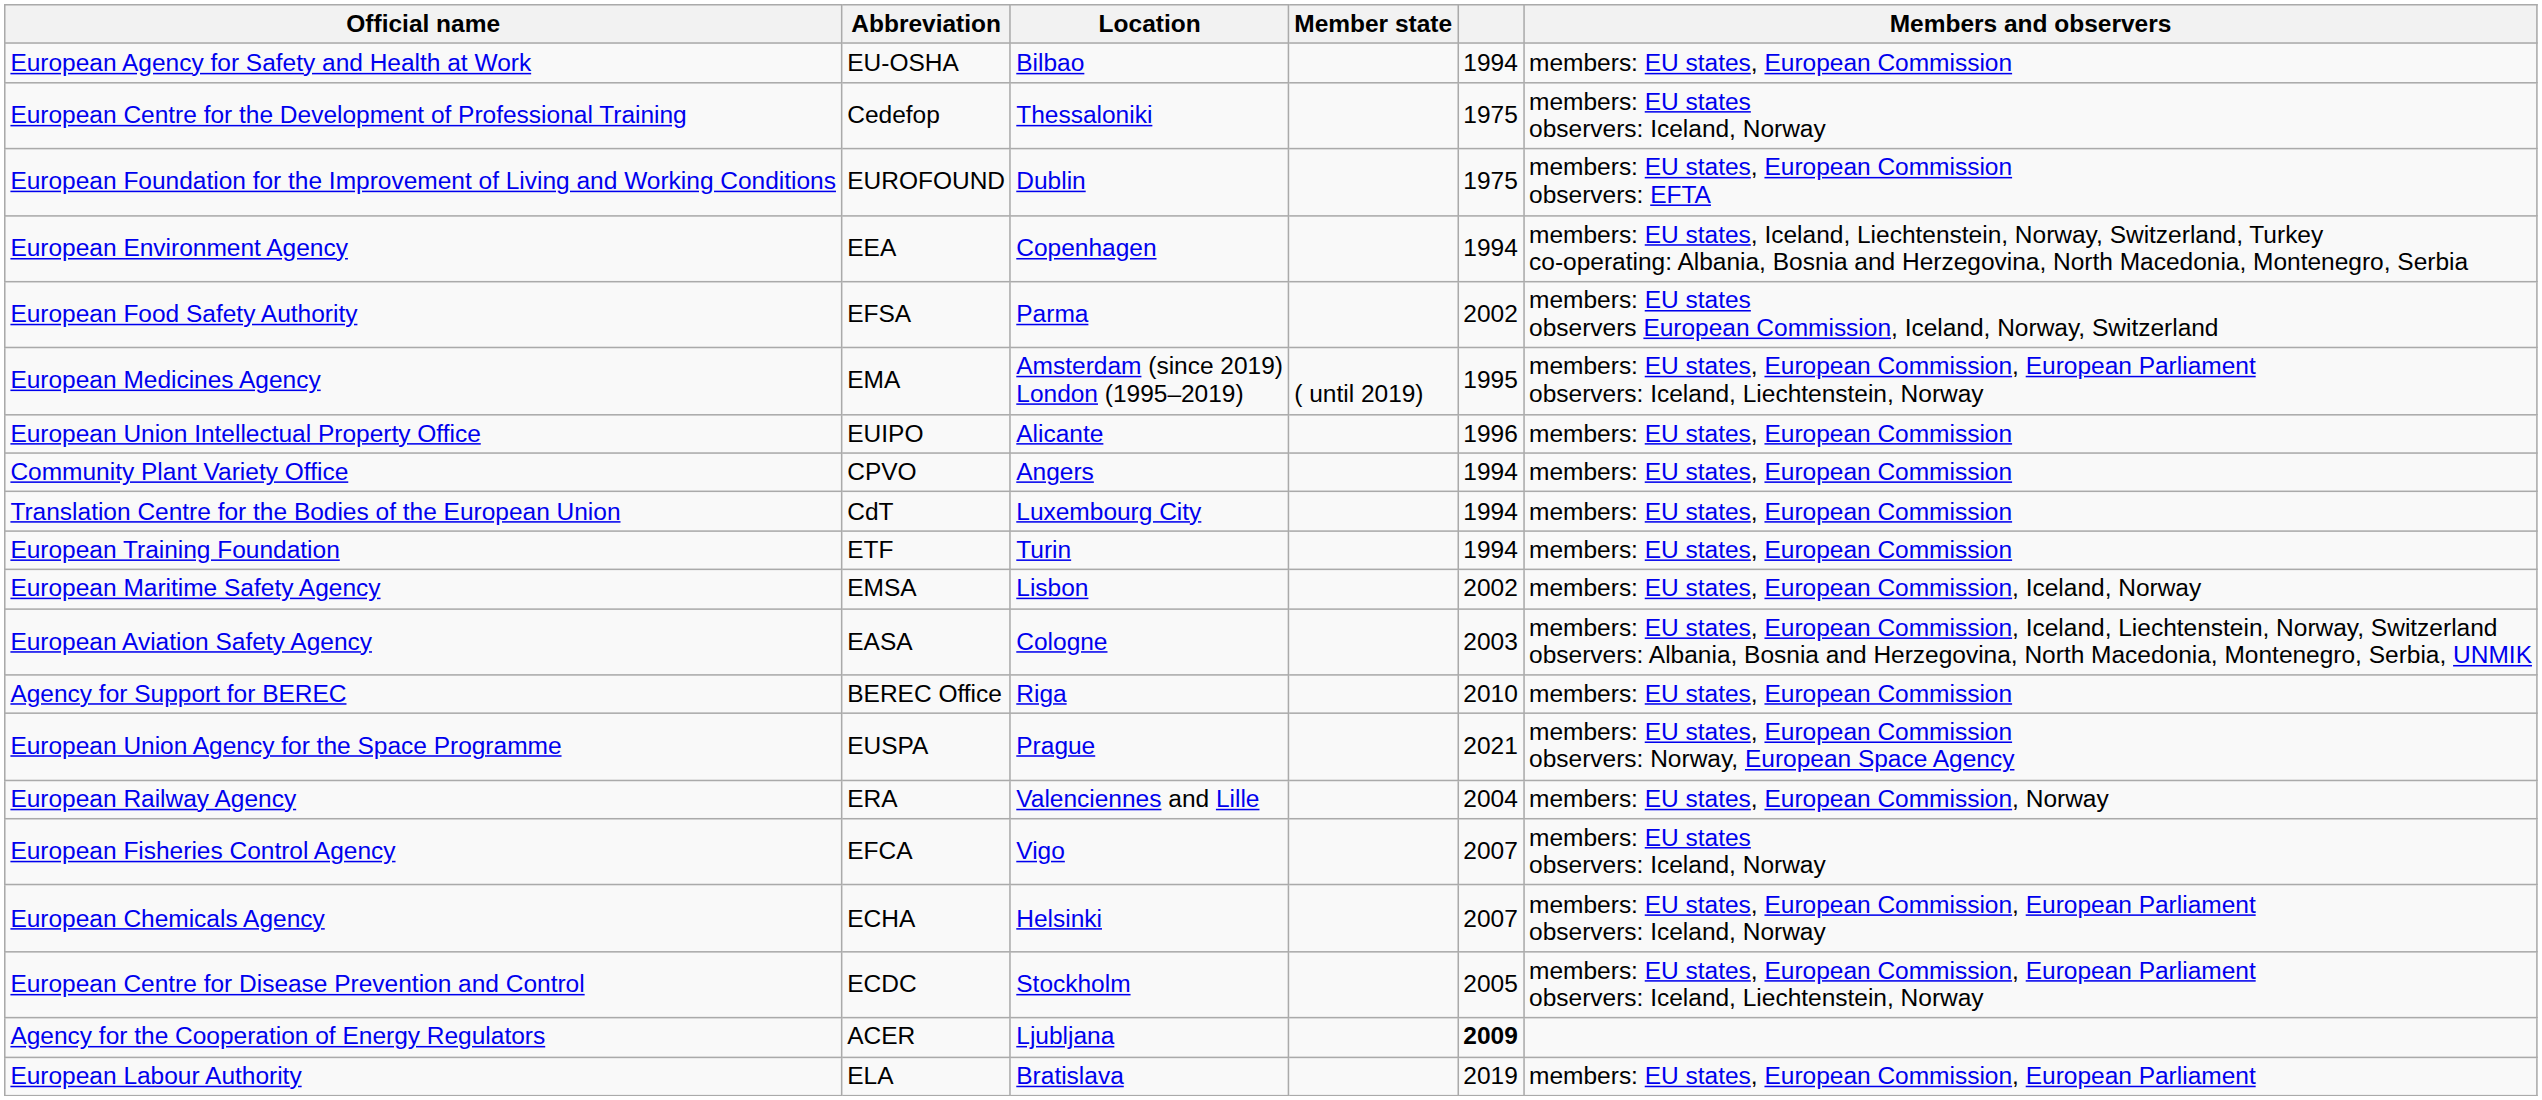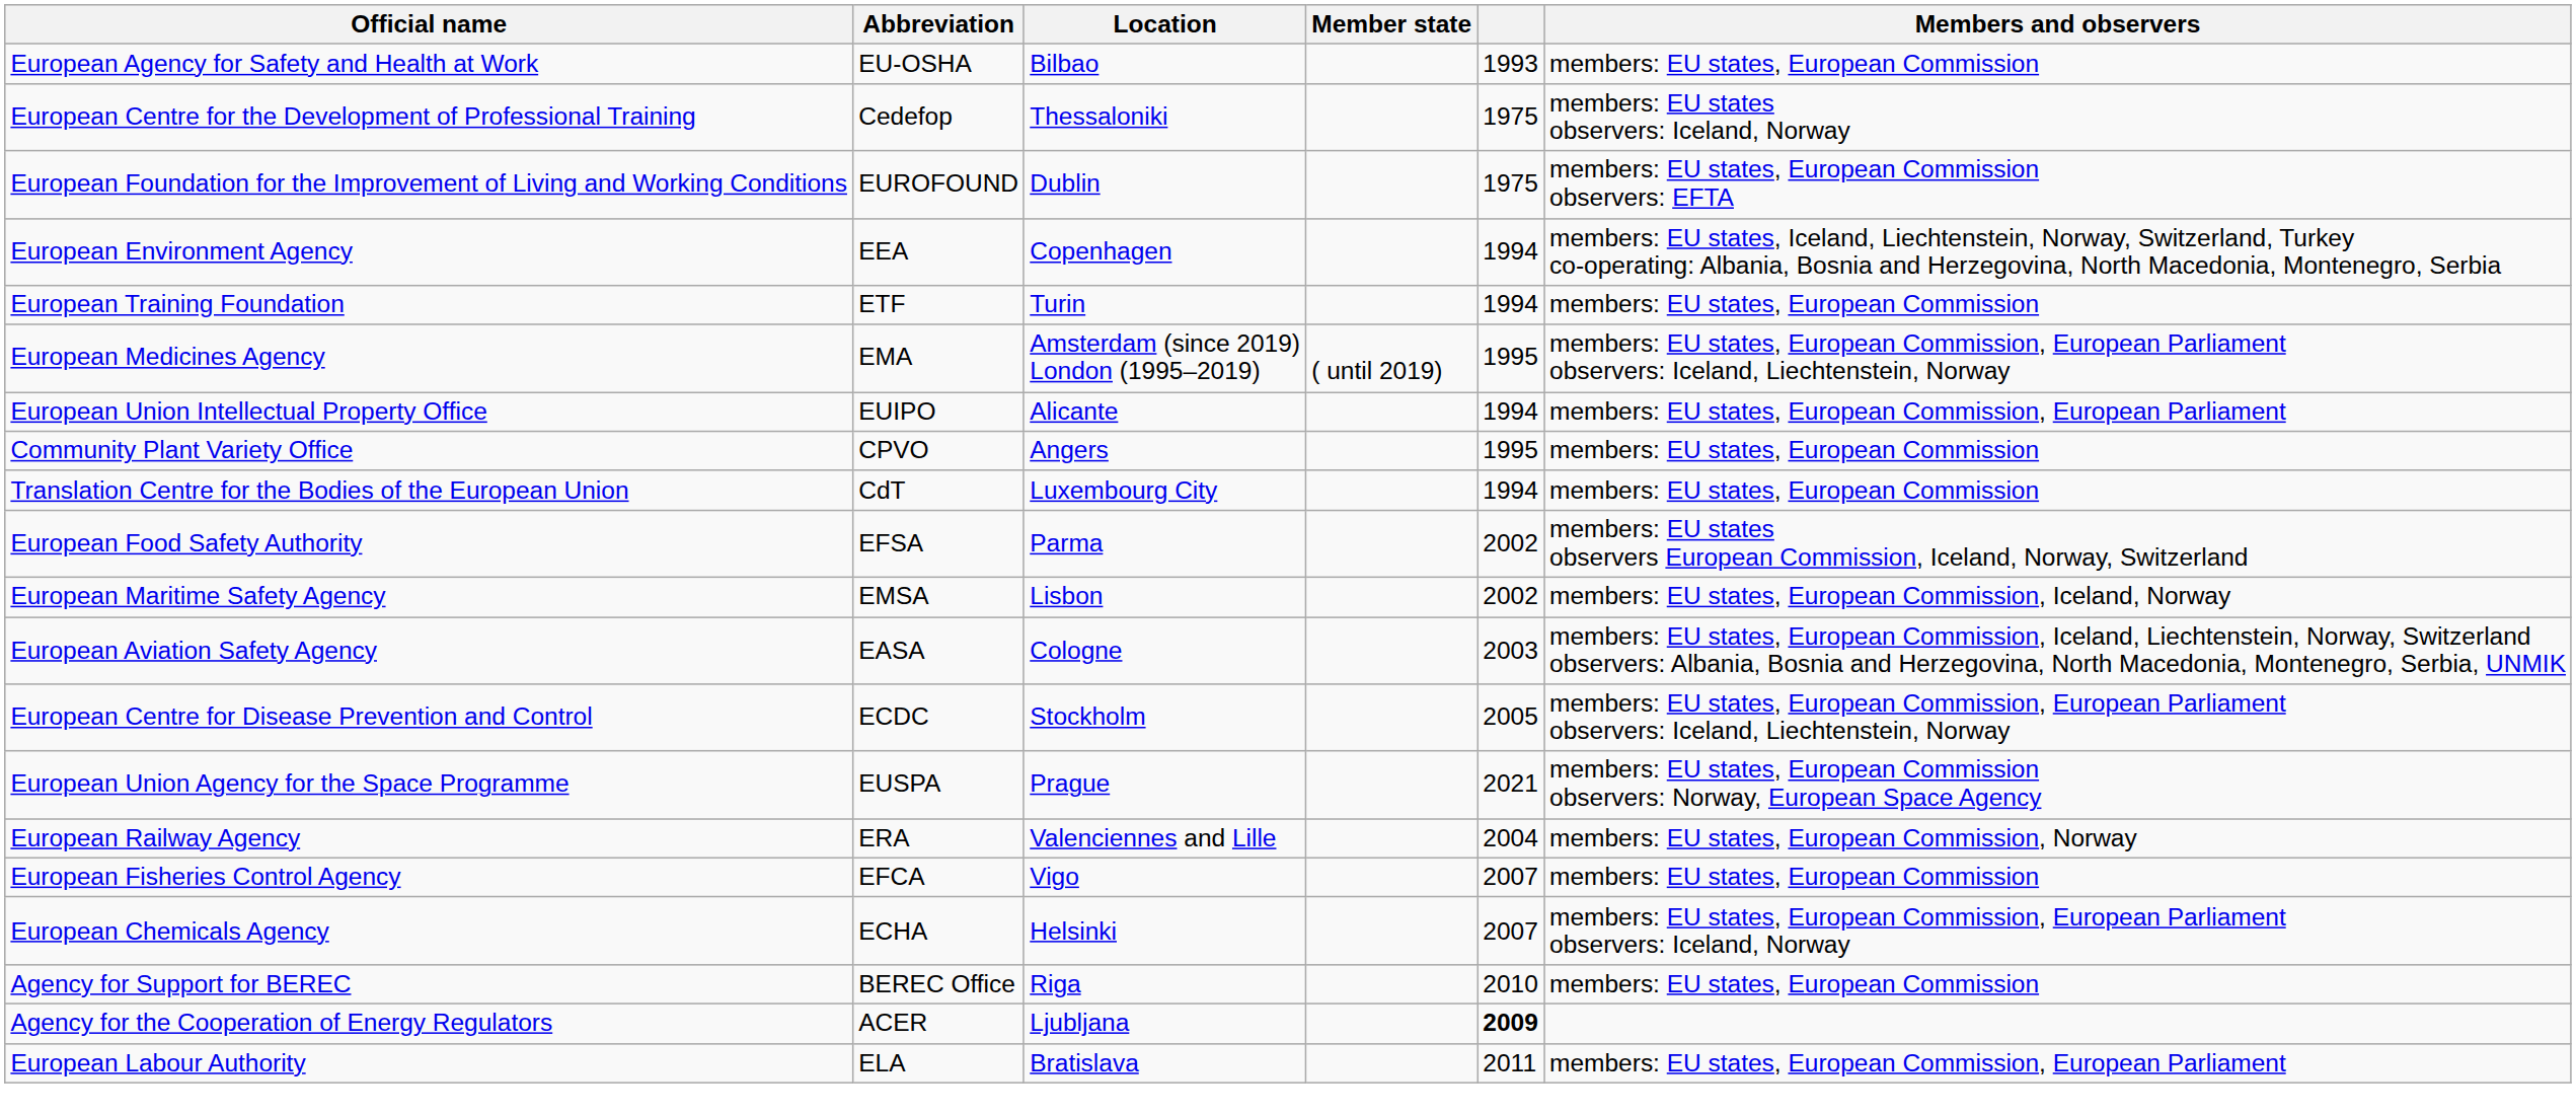European Agency for Safety and Health at Work | column 5: 1994 -> 1993
rows swapped: European Training Foundation <-> European Food Safety Authority
European Union Intellectual Property Office | column 5: 1996 -> 1994
European Union Intellectual Property Office | Members and observers: members: EU states, European Commission -> members: EU states, European Commission, European Parliament
Community Plant Variety Office | column 5: 1994 -> 1995
rows swapped: European Centre for Disease Prevention and Control <-> Agency for Support for BEREC
European Fisheries Control Agency | Members and observers: members: EU states observers: Iceland, Norway -> members: EU states, European Commission
European Labour Authority | column 5: 2019 -> 2011
